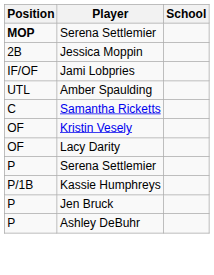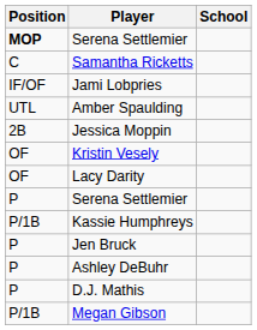rows swapped: Jessica Moppin <-> Samantha Ricketts
+ row: P | D.J. Mathis
+ row: P/1B | Megan Gibson
